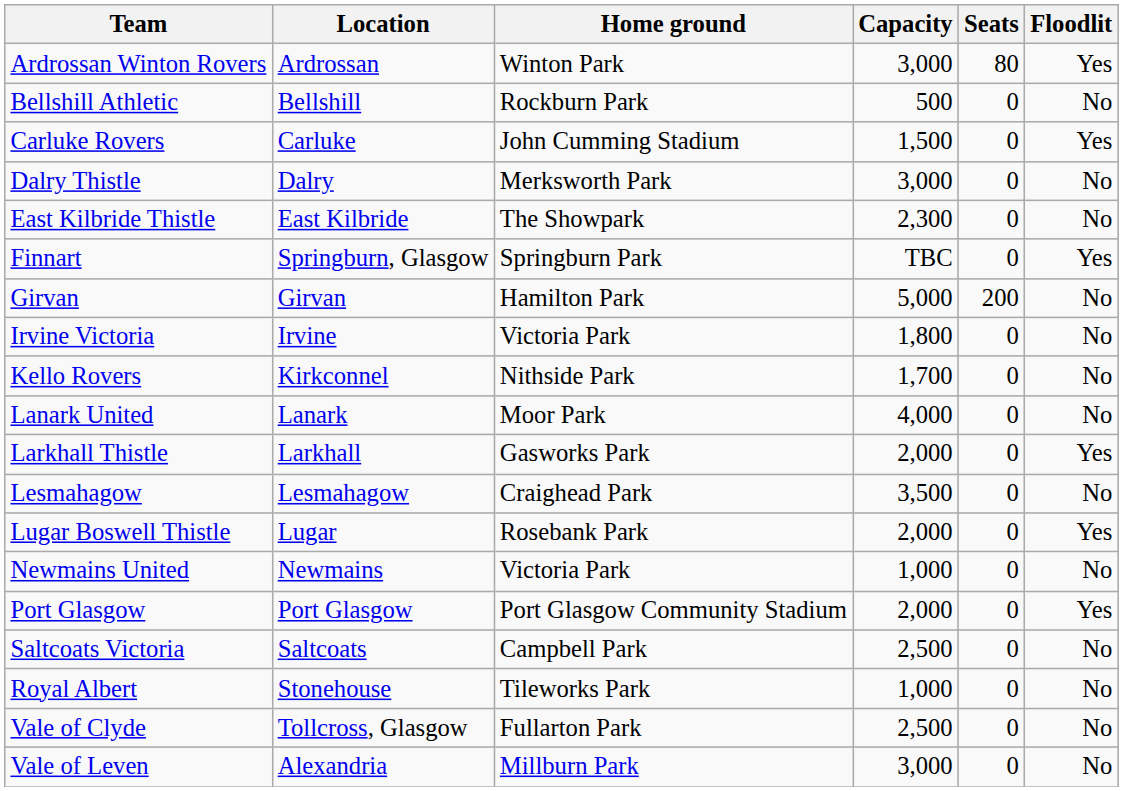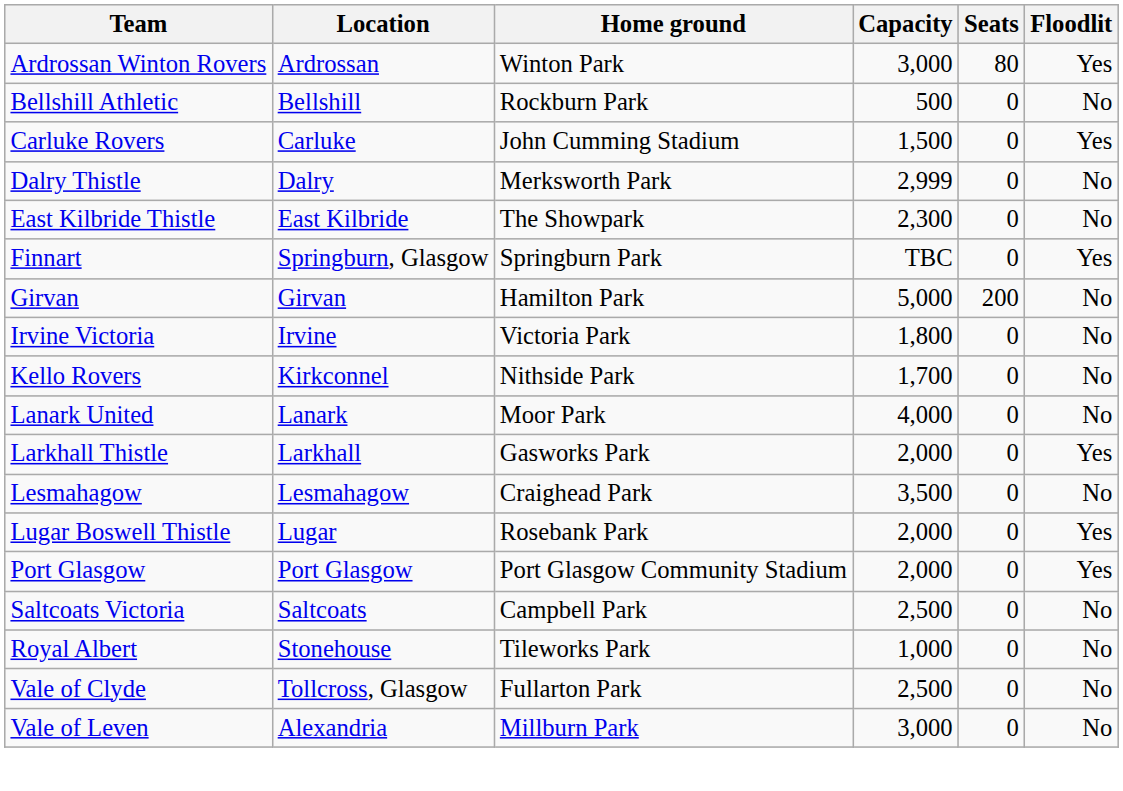Dalry Thistle | Capacity: 3,000 -> 2,999
- row: Newmains United | Newmains | Victoria Park | 1,000 | 0 | No
